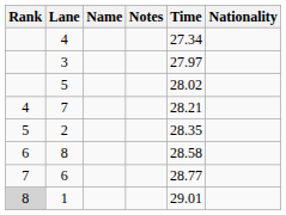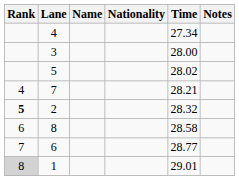columns swapped: Nationality <-> Notes
3 | Time: 27.97 -> 28.00
2 | Rank: normal -> bold
2 | Time: 28.35 -> 28.32
